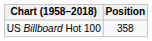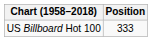US Billboard Hot 100 | Position: 358 -> 333
